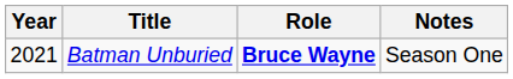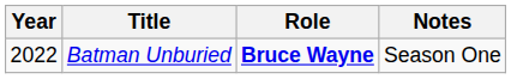Batman Unburied | Year: 2021 -> 2022
